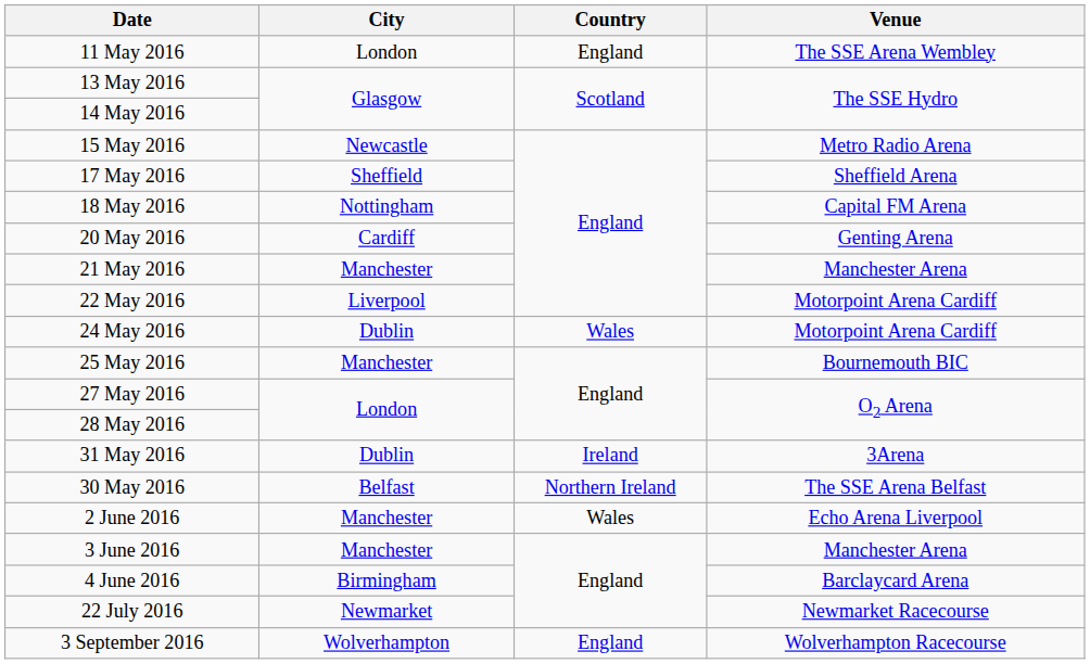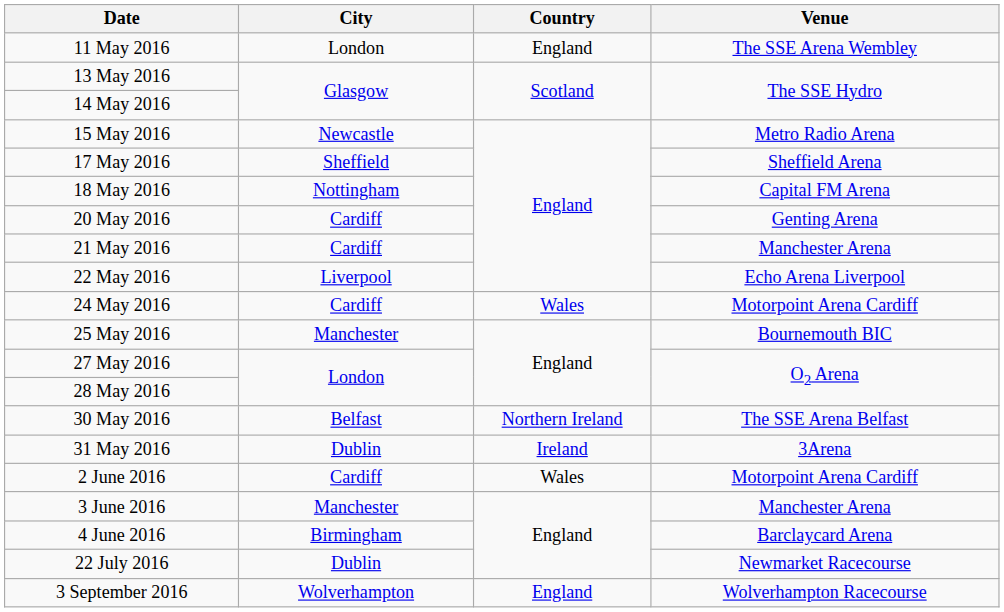21 May 2016 | City: Manchester -> Cardiff
22 May 2016 | Venue: Motorpoint Arena Cardiff -> Echo Arena Liverpool
24 May 2016 | City: Dublin -> Cardiff
rows swapped: 30 May 2016 <-> 31 May 2016
2 June 2016 | City: Manchester -> Cardiff
2 June 2016 | Venue: Echo Arena Liverpool -> Motorpoint Arena Cardiff
22 July 2016 | City: Newmarket -> Dublin
